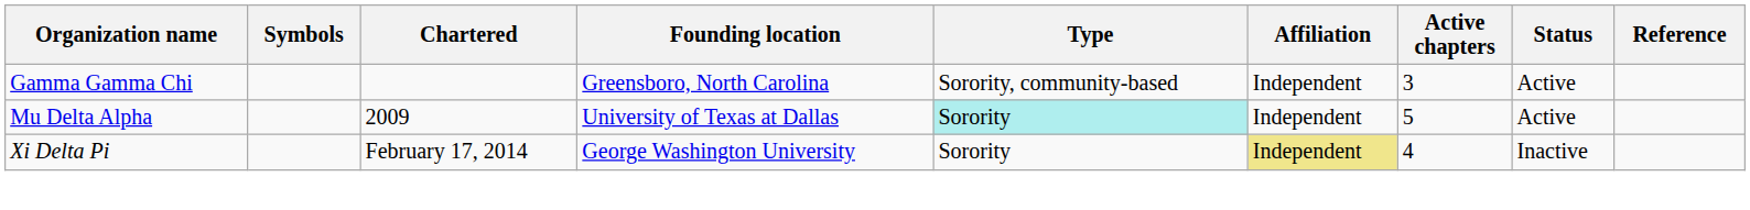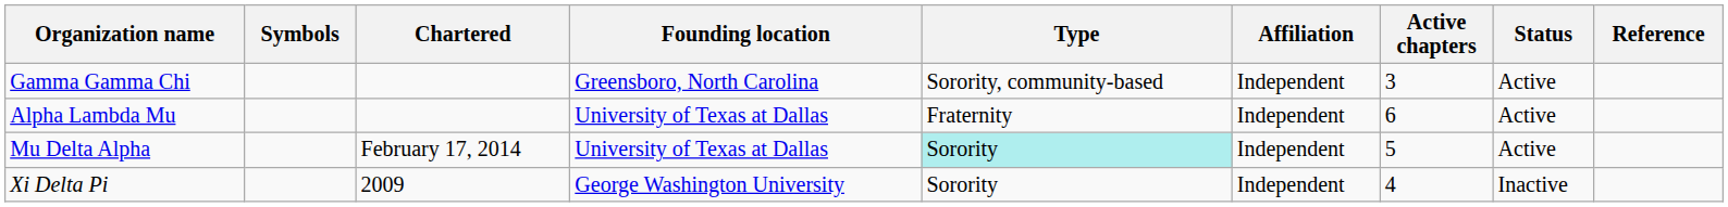+ row: Alpha Lambda Mu | University of Texas at Dallas | Fraternity | Independent | 6 | Active
Mu Delta Alpha | Chartered: 2009 -> February 17, 2014
Xi Delta Pi | Chartered: February 17, 2014 -> 2009
Xi Delta Pi | Affiliation: khaki background -> no background
